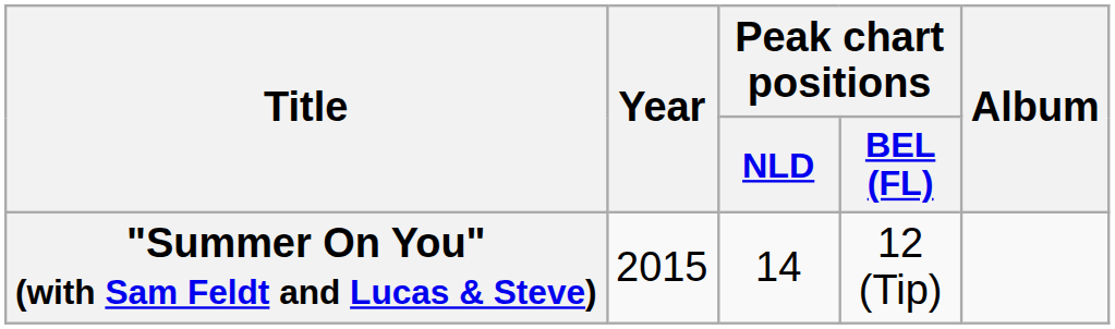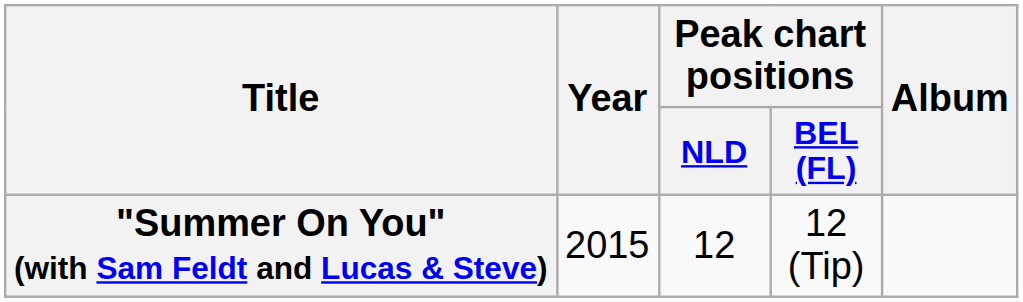"Summer On You" (with Sam Feldt and Lucas & Steve) | Peak chart positions / NLD: 14 -> 12
